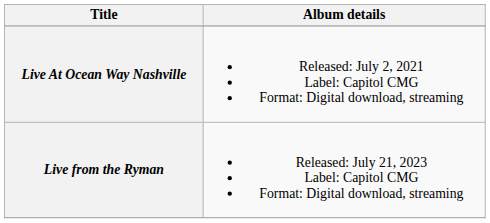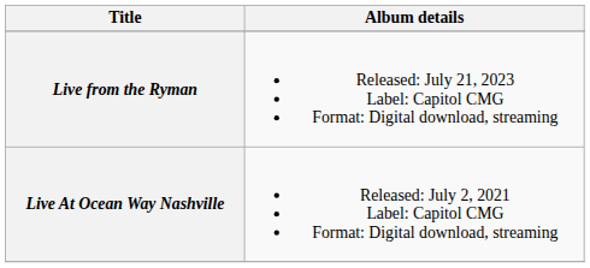rows swapped: Live At Ocean Way Nashville <-> Live from the Ryman
